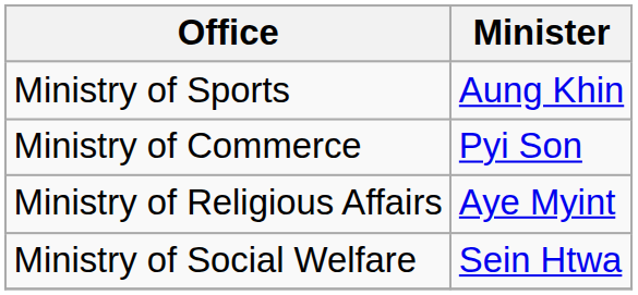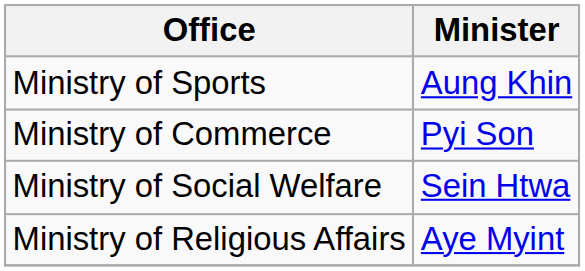rows swapped: Ministry of Social Welfare <-> Ministry of Religious Affairs
